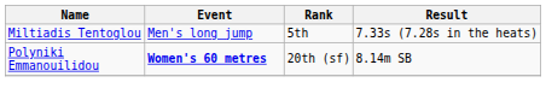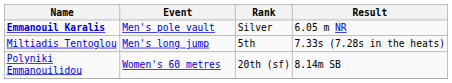+ row: Emmanouil Karalis | Men's pole vault | Silver | 6.05 m NR
Polyniki Emmanouilidou | Event: bold -> normal
